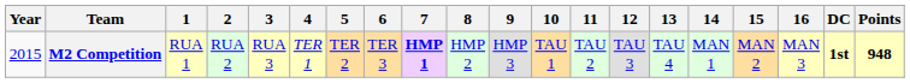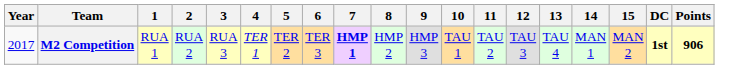- column: 16 | MAN 3
M2 Competition | Year: 2015 -> 2017
M2 Competition | Points: 948 -> 906
